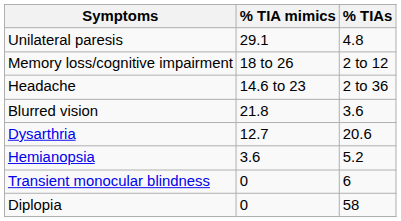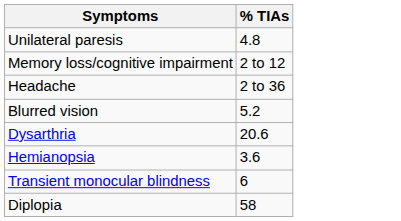- column: % TIA mimics | 29.1 | 18 to 26 | 14.6 to 23 | 21.8 | 12.7 | 3.6 | 0 | 0
Blurred vision | % TIAs: 3.6 -> 5.2
Hemianopsia | % TIAs: 5.2 -> 3.6
